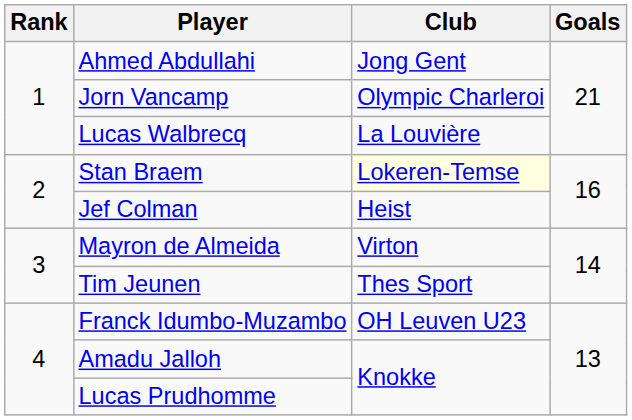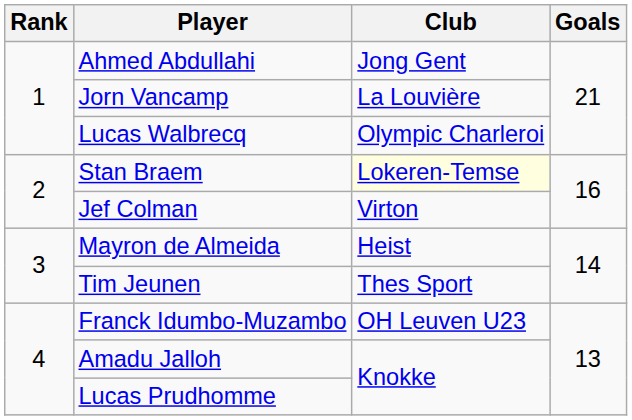Jorn Vancamp | Club: Olympic Charleroi -> La Louvière
Lucas Walbrecq | Club: La Louvière -> Olympic Charleroi
Jef Colman | Club: Heist -> Virton
Mayron de Almeida | Club: Virton -> Heist
